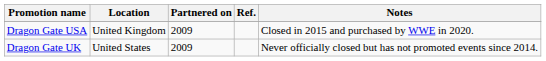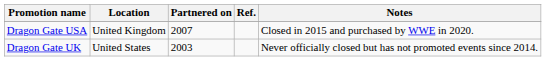Dragon Gate USA | Partnered on: 2009 -> 2007
Dragon Gate UK | Partnered on: 2009 -> 2003
